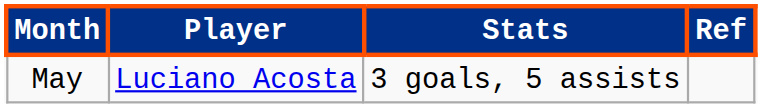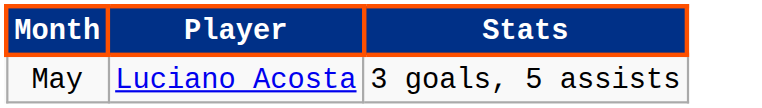- column: Ref
